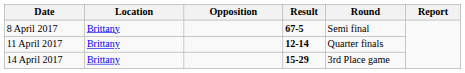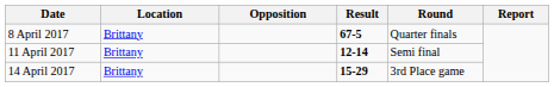8 April 2017 | Round: Semi final -> Quarter finals
11 April 2017 | Round: Quarter finals -> Semi final
